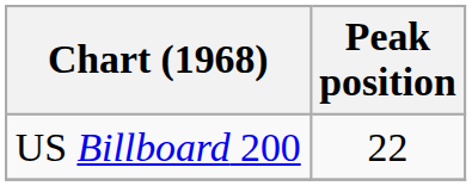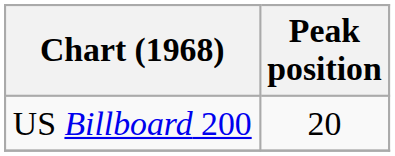US Billboard 200 | Peak position: 22 -> 20
